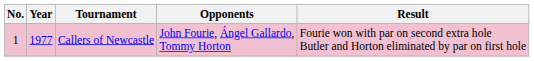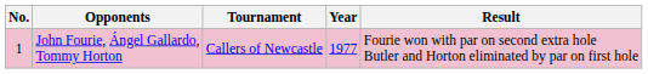columns swapped: Year <-> Opponents
